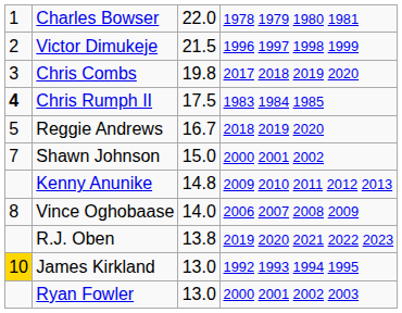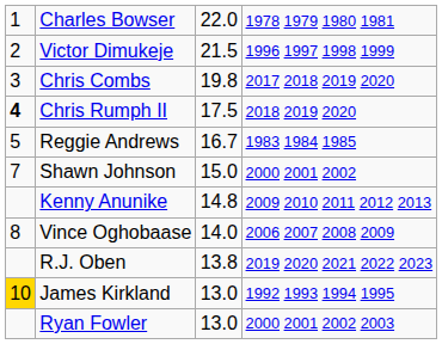Chris Rumph II | column 4: 1983 1984 1985 -> 2018 2019 2020
Reggie Andrews | column 4: 2018 2019 2020 -> 1983 1984 1985
